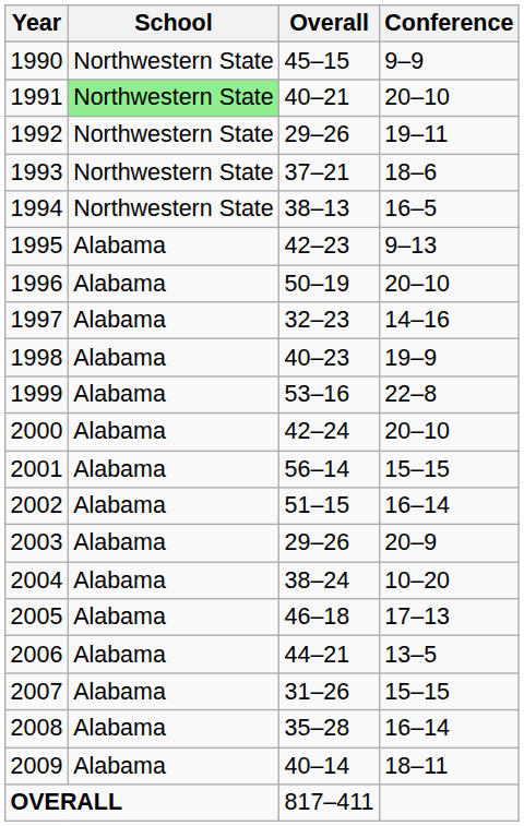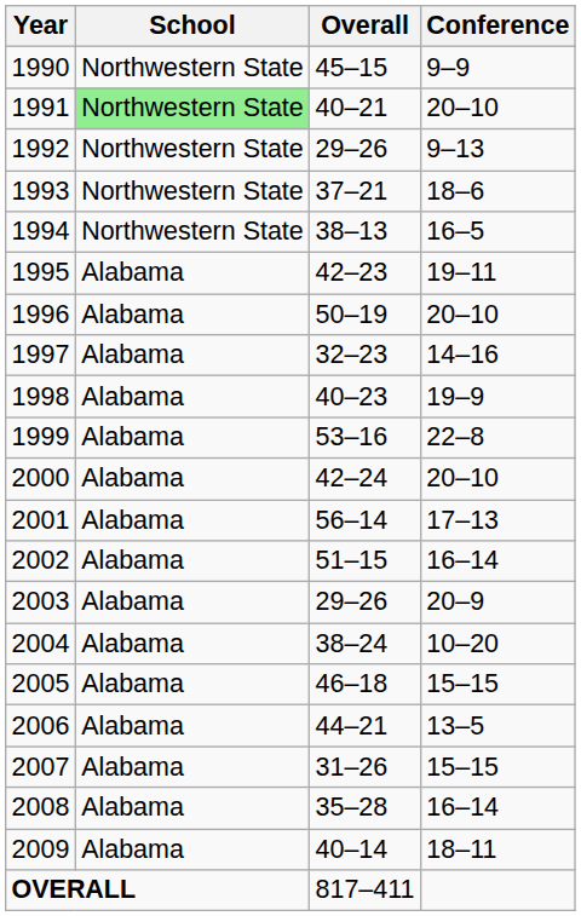1992 | Conference: 19–11 -> 9–13
1995 | Conference: 9–13 -> 19–11
2001 | Conference: 15–15 -> 17–13
2005 | Conference: 17–13 -> 15–15
